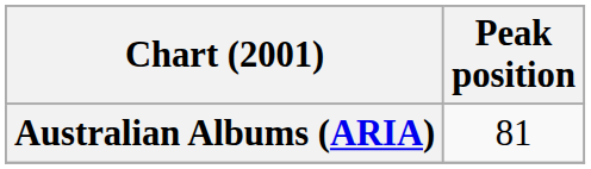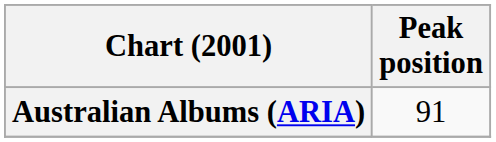Australian Albums (ARIA) | Peak position: 81 -> 91
